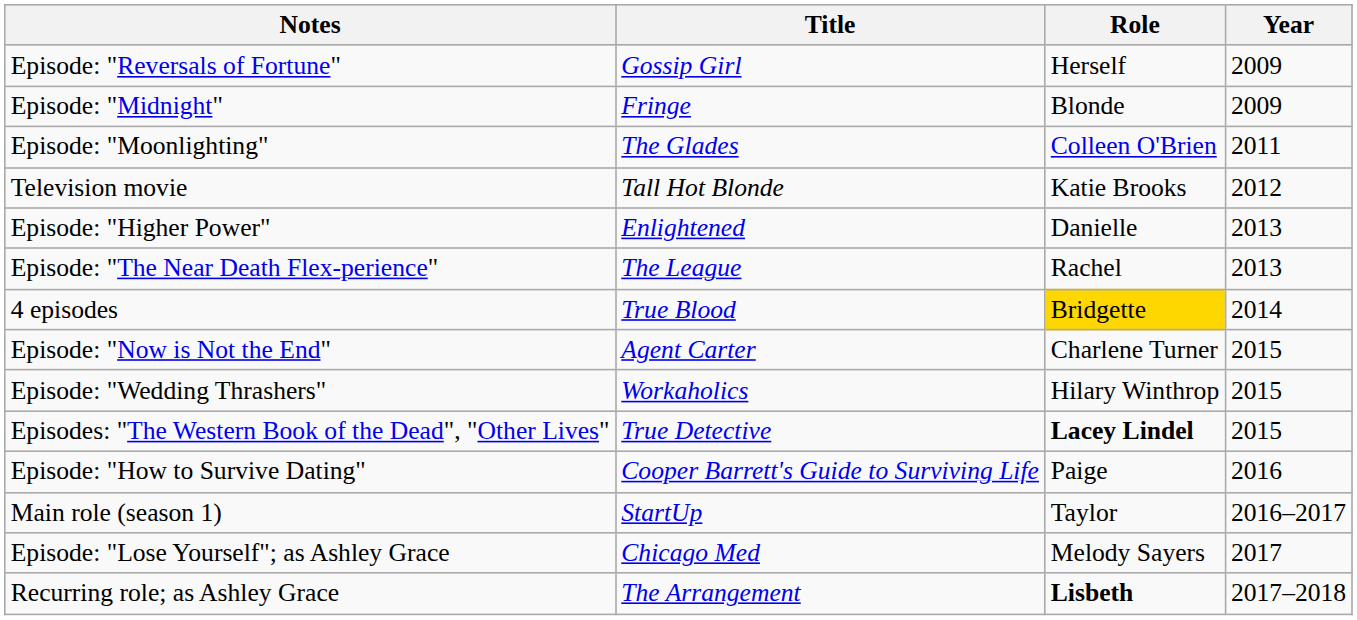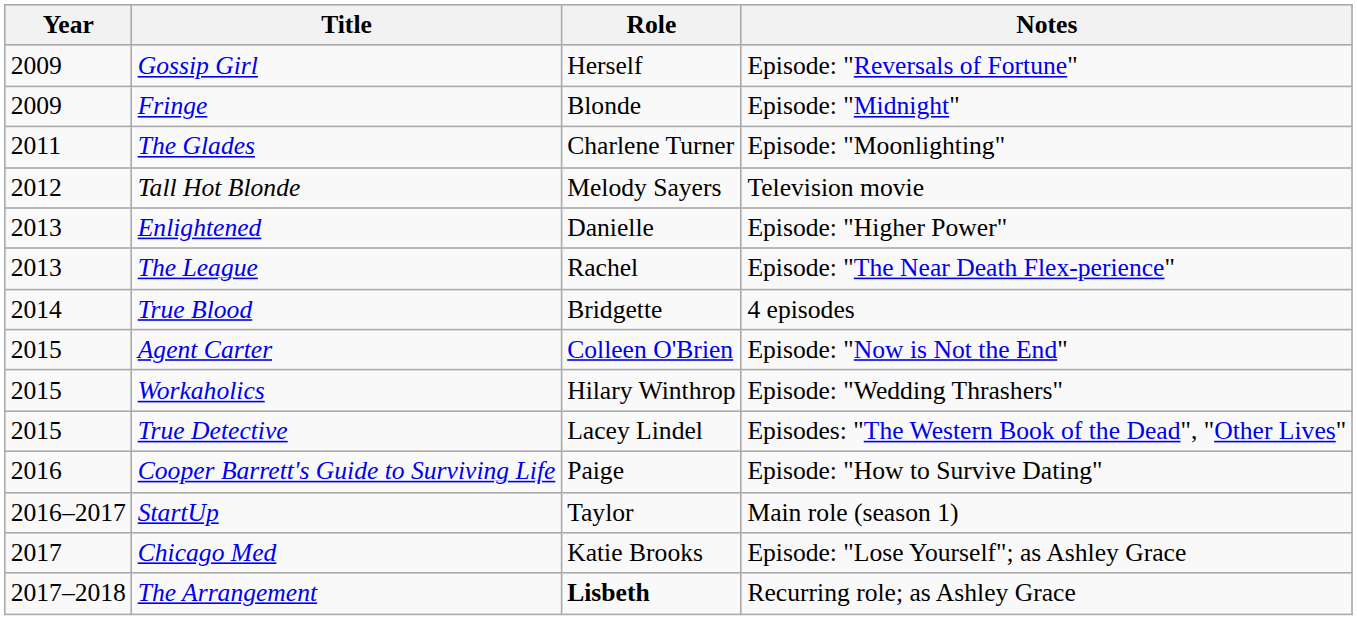columns swapped: Year <-> Notes
The Glades | Role: Colleen O'Brien -> Charlene Turner
Tall Hot Blonde | Role: Katie Brooks -> Melody Sayers
True Blood | Role: gold background -> no background
Agent Carter | Role: Charlene Turner -> Colleen O'Brien
True Detective | Role: bold -> normal
Chicago Med | Role: Melody Sayers -> Katie Brooks
